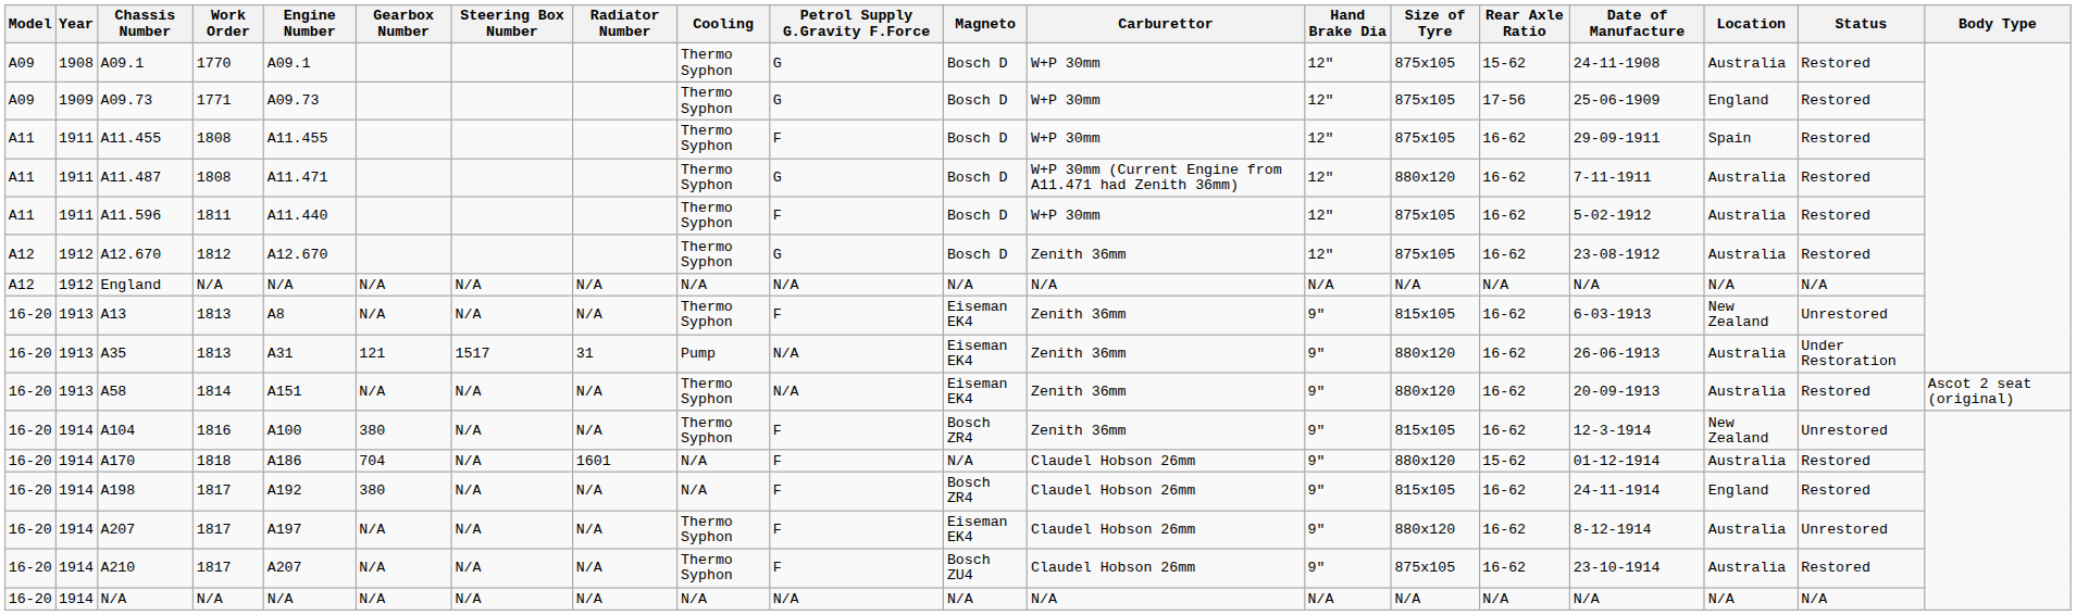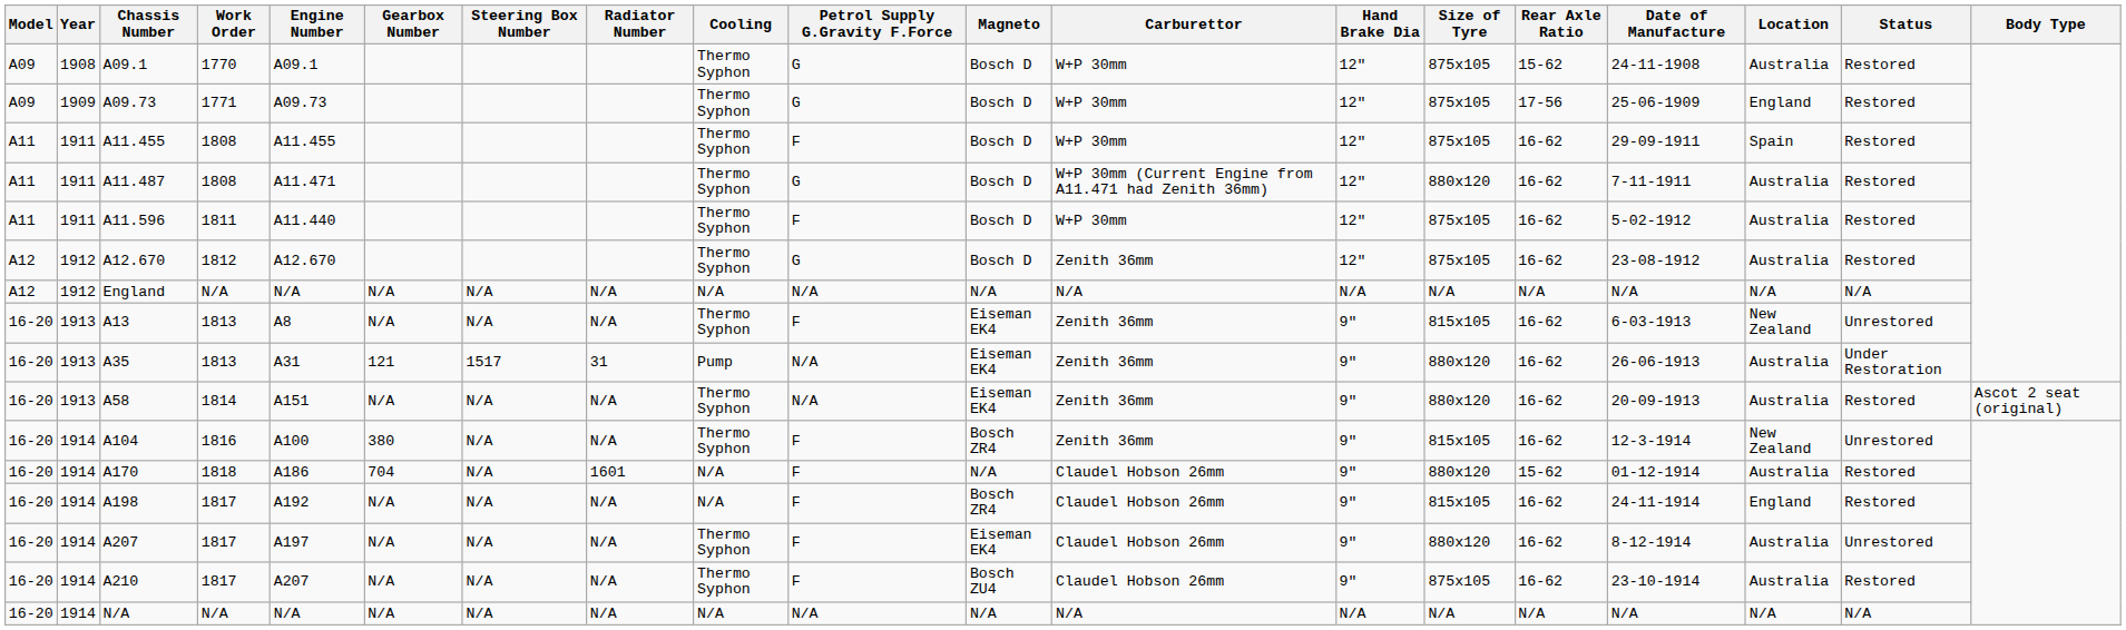A198 | Gearbox Number: 380 -> N/A
